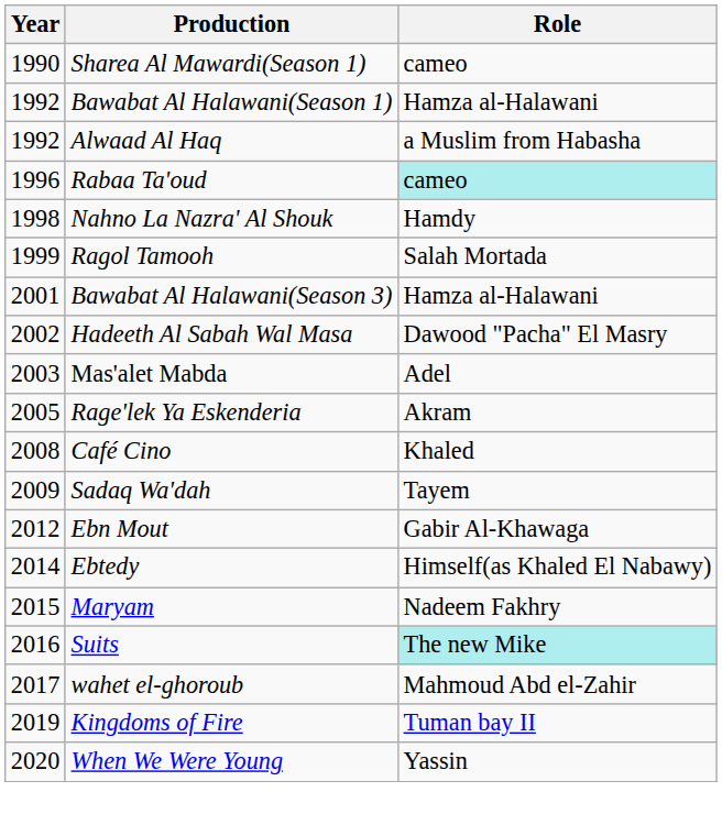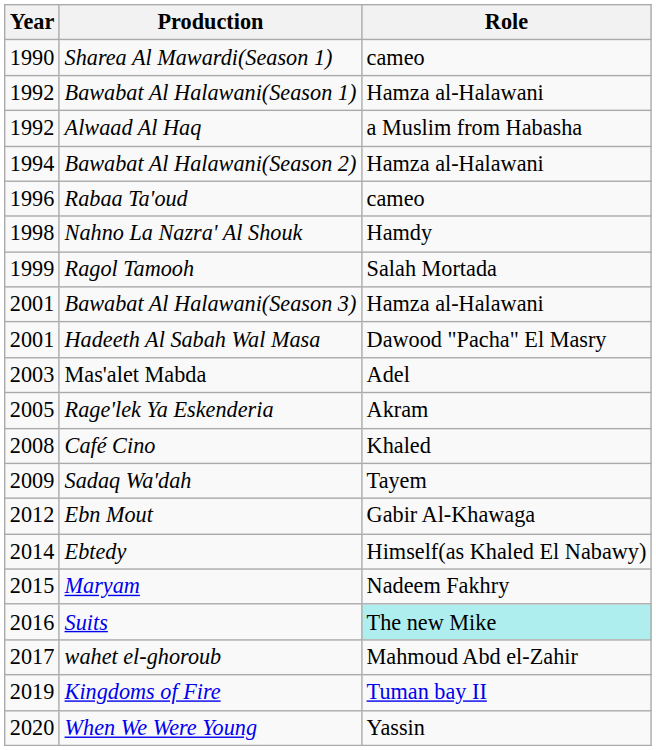+ row: 1994 | Bawabat Al Halawani(Season 2) | Hamza al-Halawani
Rabaa Ta'oud | Role: paleturquoise background -> no background
Hadeeth Al Sabah Wal Masa | Year: 2002 -> 2001
